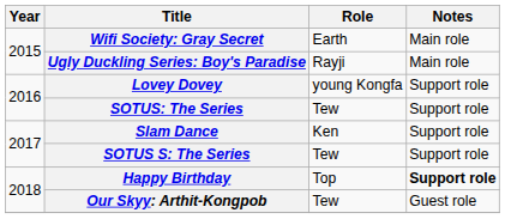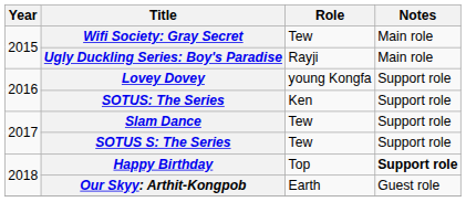Wifi Society: Gray Secret | Role: Earth -> Tew
SOTUS: The Series | Role: Tew -> Ken
Slam Dance | Role: Ken -> Tew
Our Skyy: Arthit-Kongpob | Role: Tew -> Earth
